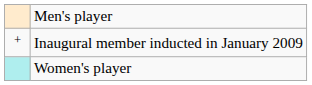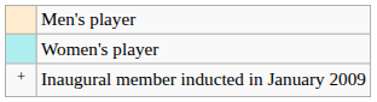rows swapped: Women's player <-> Inaugural member inducted in January 2009
